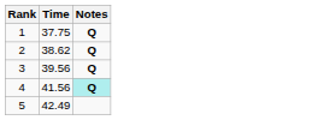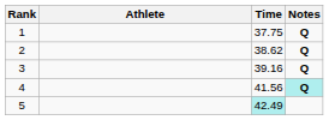+ column: Athlete
3 | Time: 39.56 -> 39.16
5 | Time: no background -> paleturquoise background
